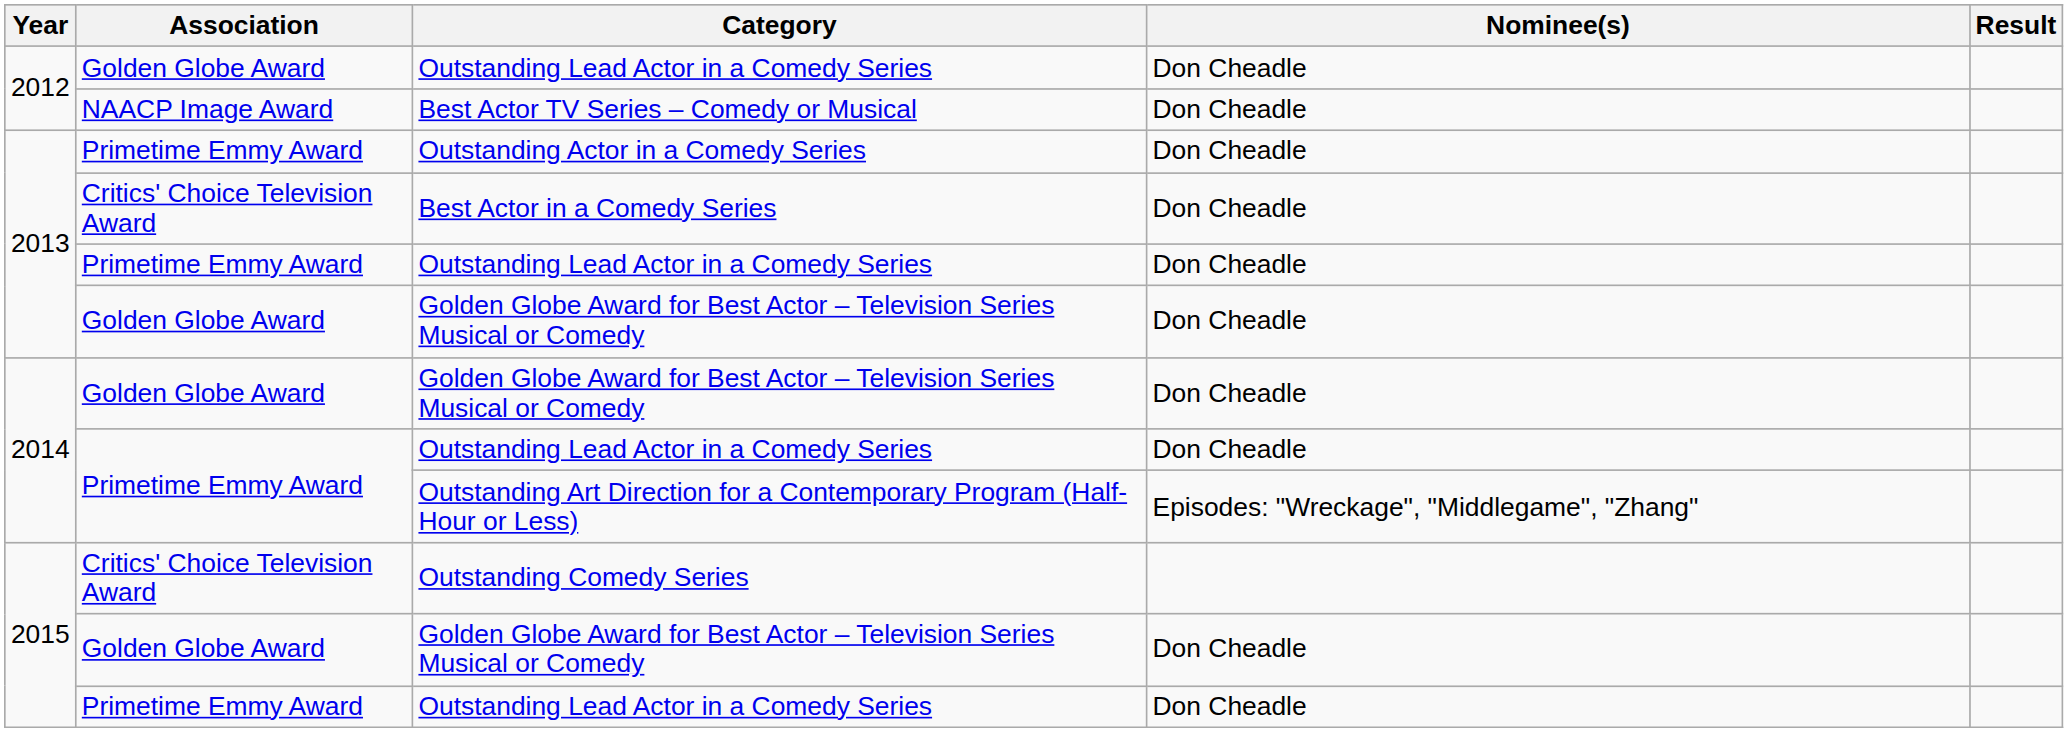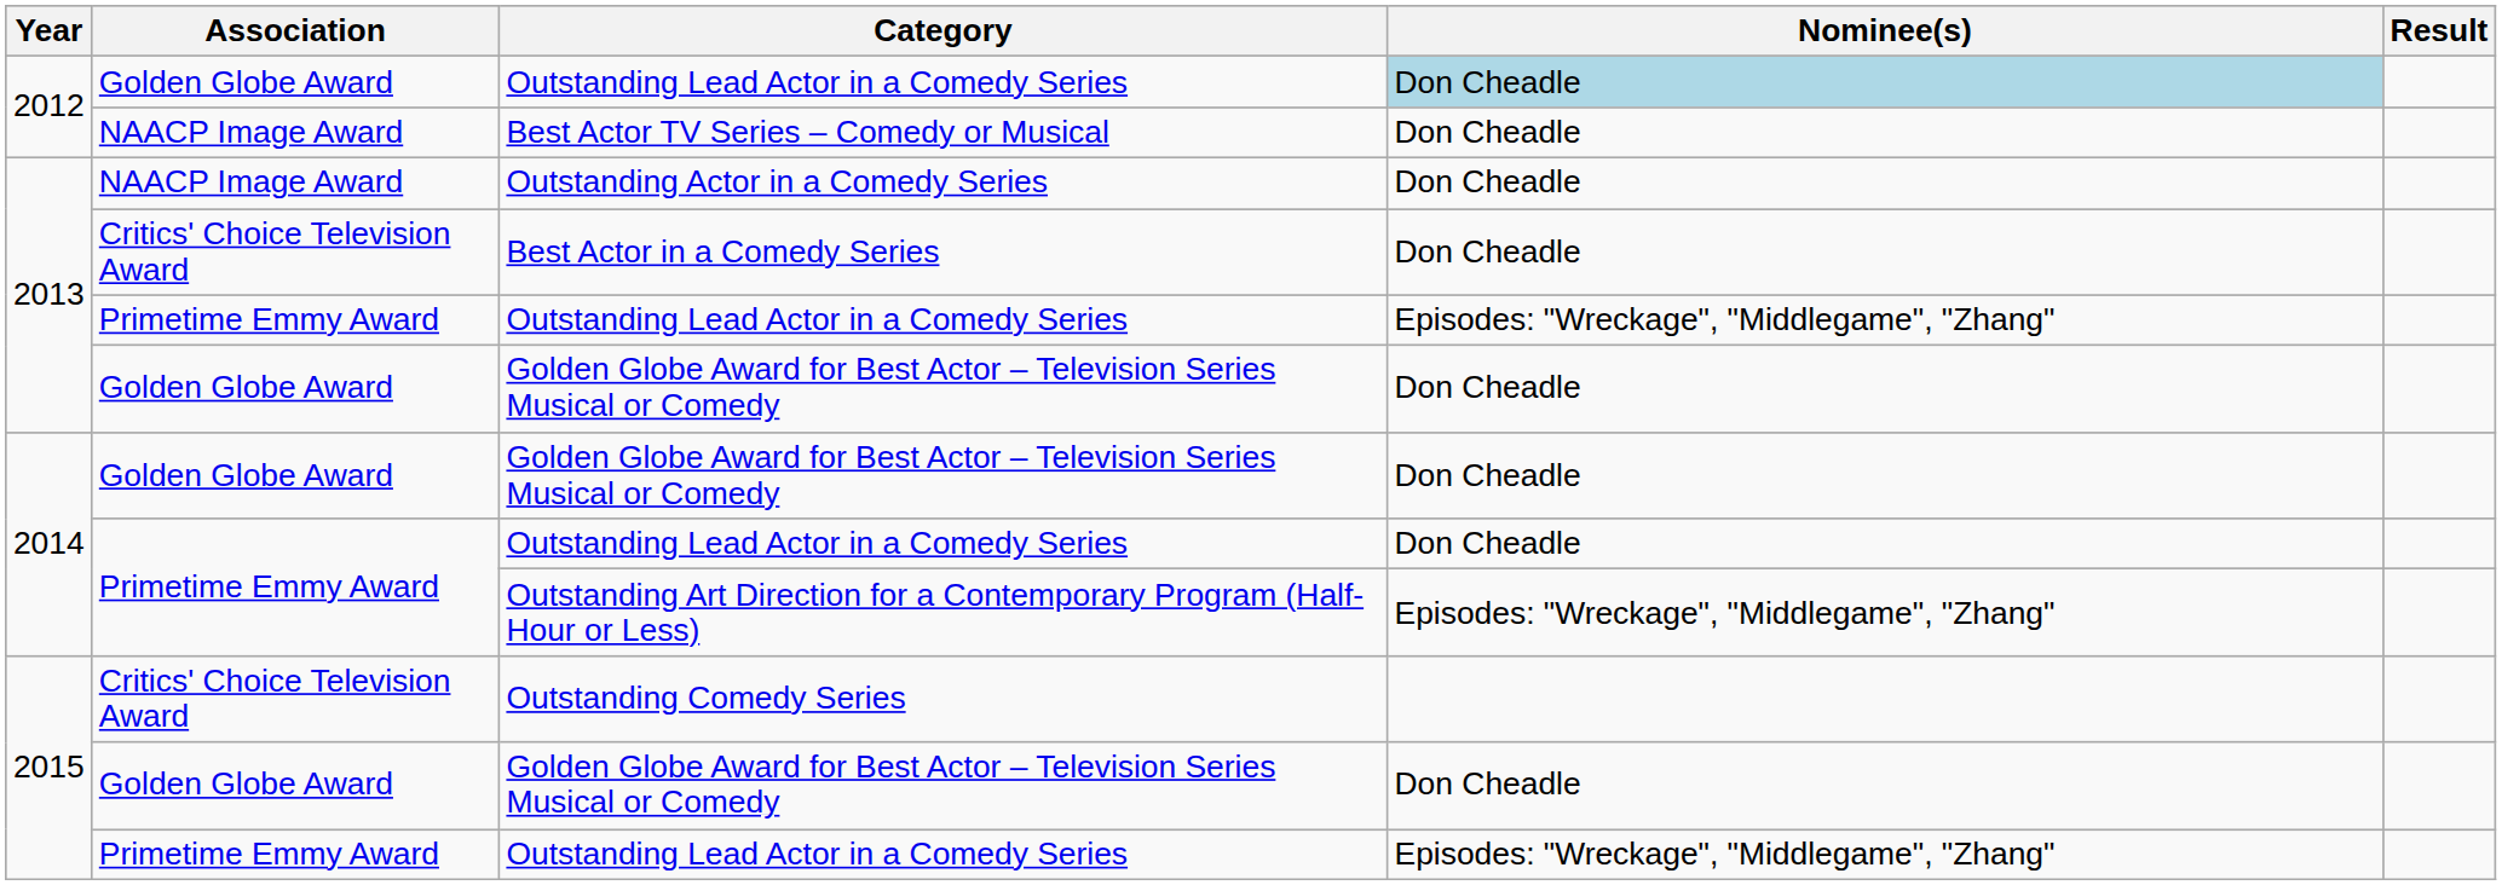2012 / Outstanding Lead Actor in a Comedy Series | Nominee(s): no background -> lightblue background
Outstanding Actor in a Comedy Series | Association: Primetime Emmy Award -> NAACP Image Award
2013 / Outstanding Lead Actor in a Comedy Series | Nominee(s): Don Cheadle -> Episodes: "Wreckage", "Middlegame", "Zhang"
2015 / Outstanding Lead Actor in a Comedy Series | Nominee(s): Don Cheadle -> Episodes: "Wreckage", "Middlegame", "Zhang"
